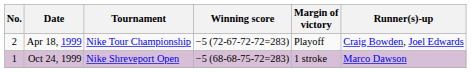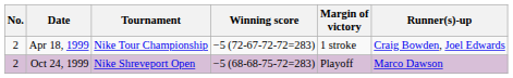Apr 18, 1999 | Margin of victory: Playoff -> 1 stroke
Oct 24, 1999 | No.: 1 -> 2
Oct 24, 1999 | Margin of victory: 1 stroke -> Playoff
